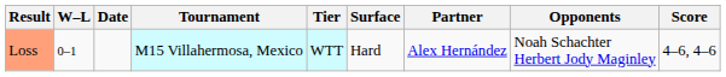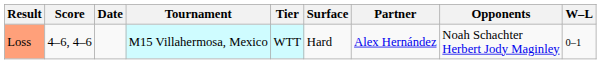columns swapped: W–L <-> Score
